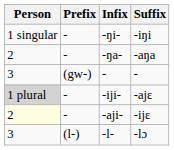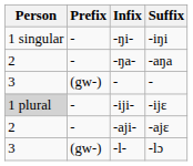-iji- | Suffix: -ajɛ -> -ijɛ
-aji- | Person: lightyellow background -> no background
-aji- | Suffix: -ijɛ -> -ajɛ
-l- | Prefix: (l-) -> (gw-)
